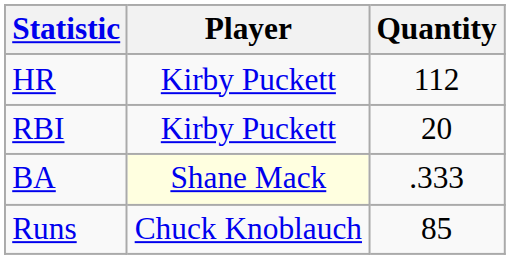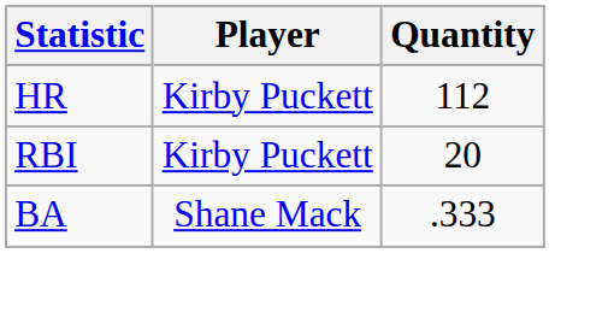BA | Player: lightyellow background -> no background
- row: Runs | Chuck Knoblauch | 85
